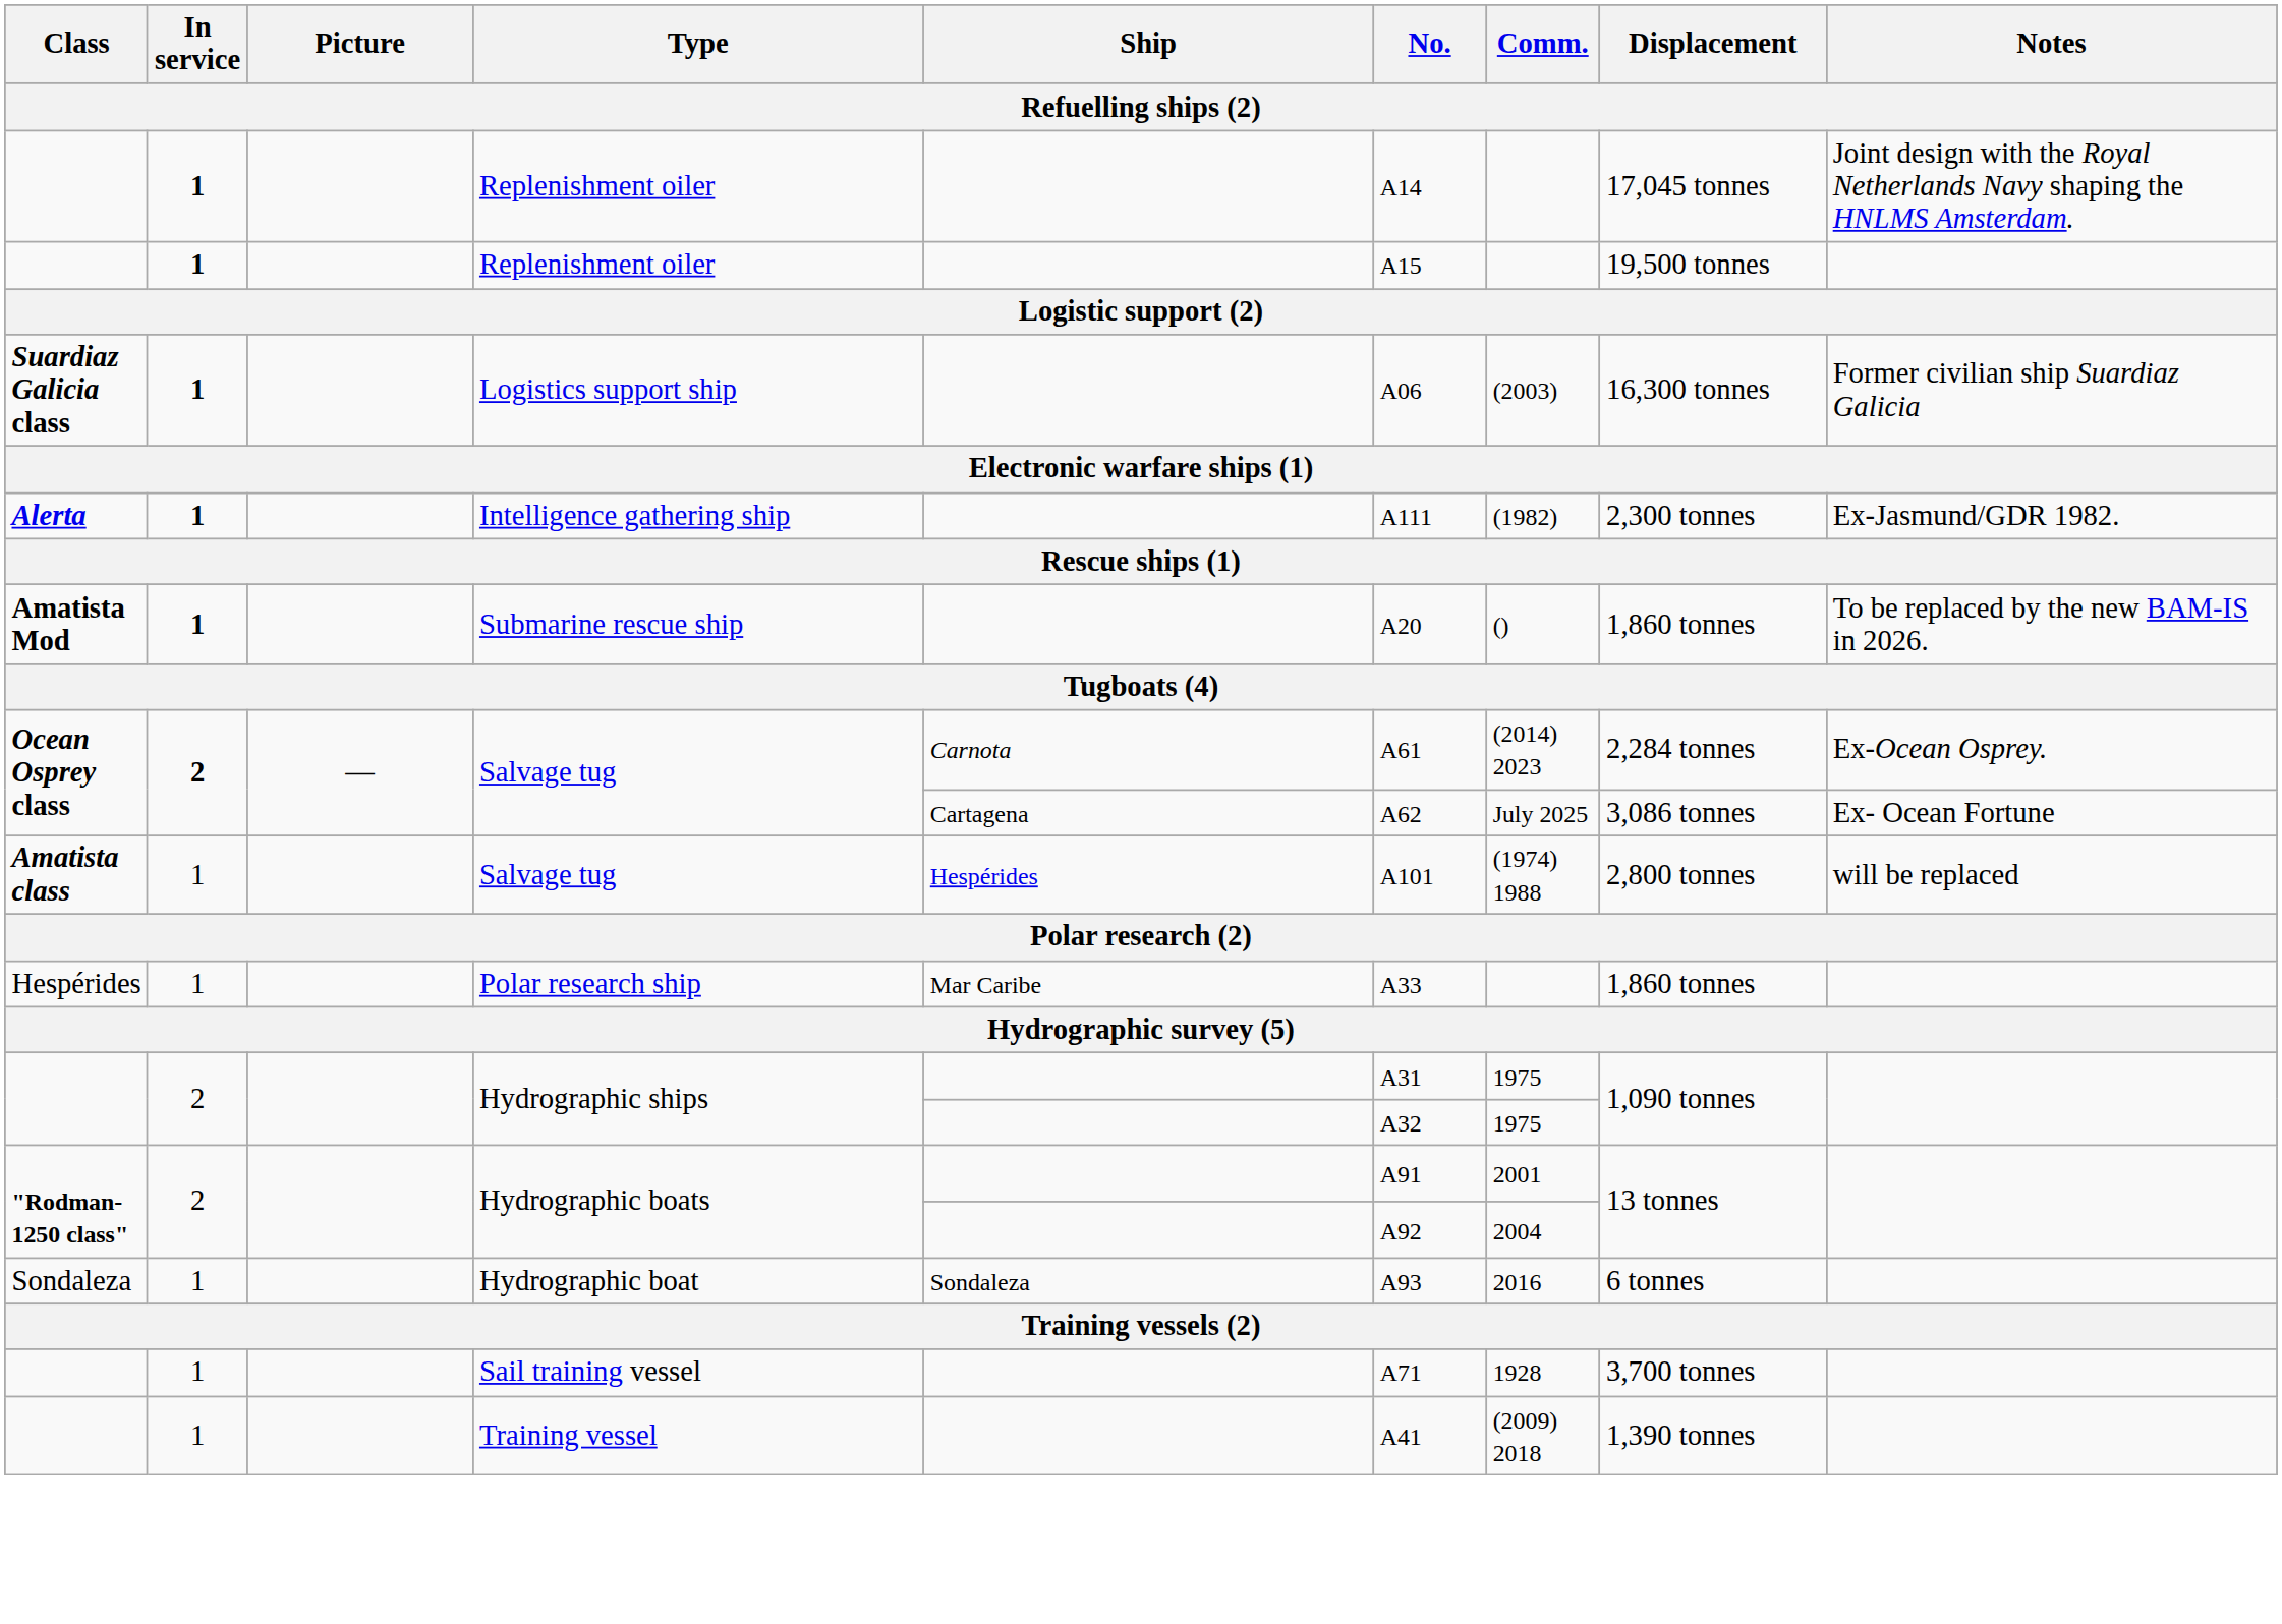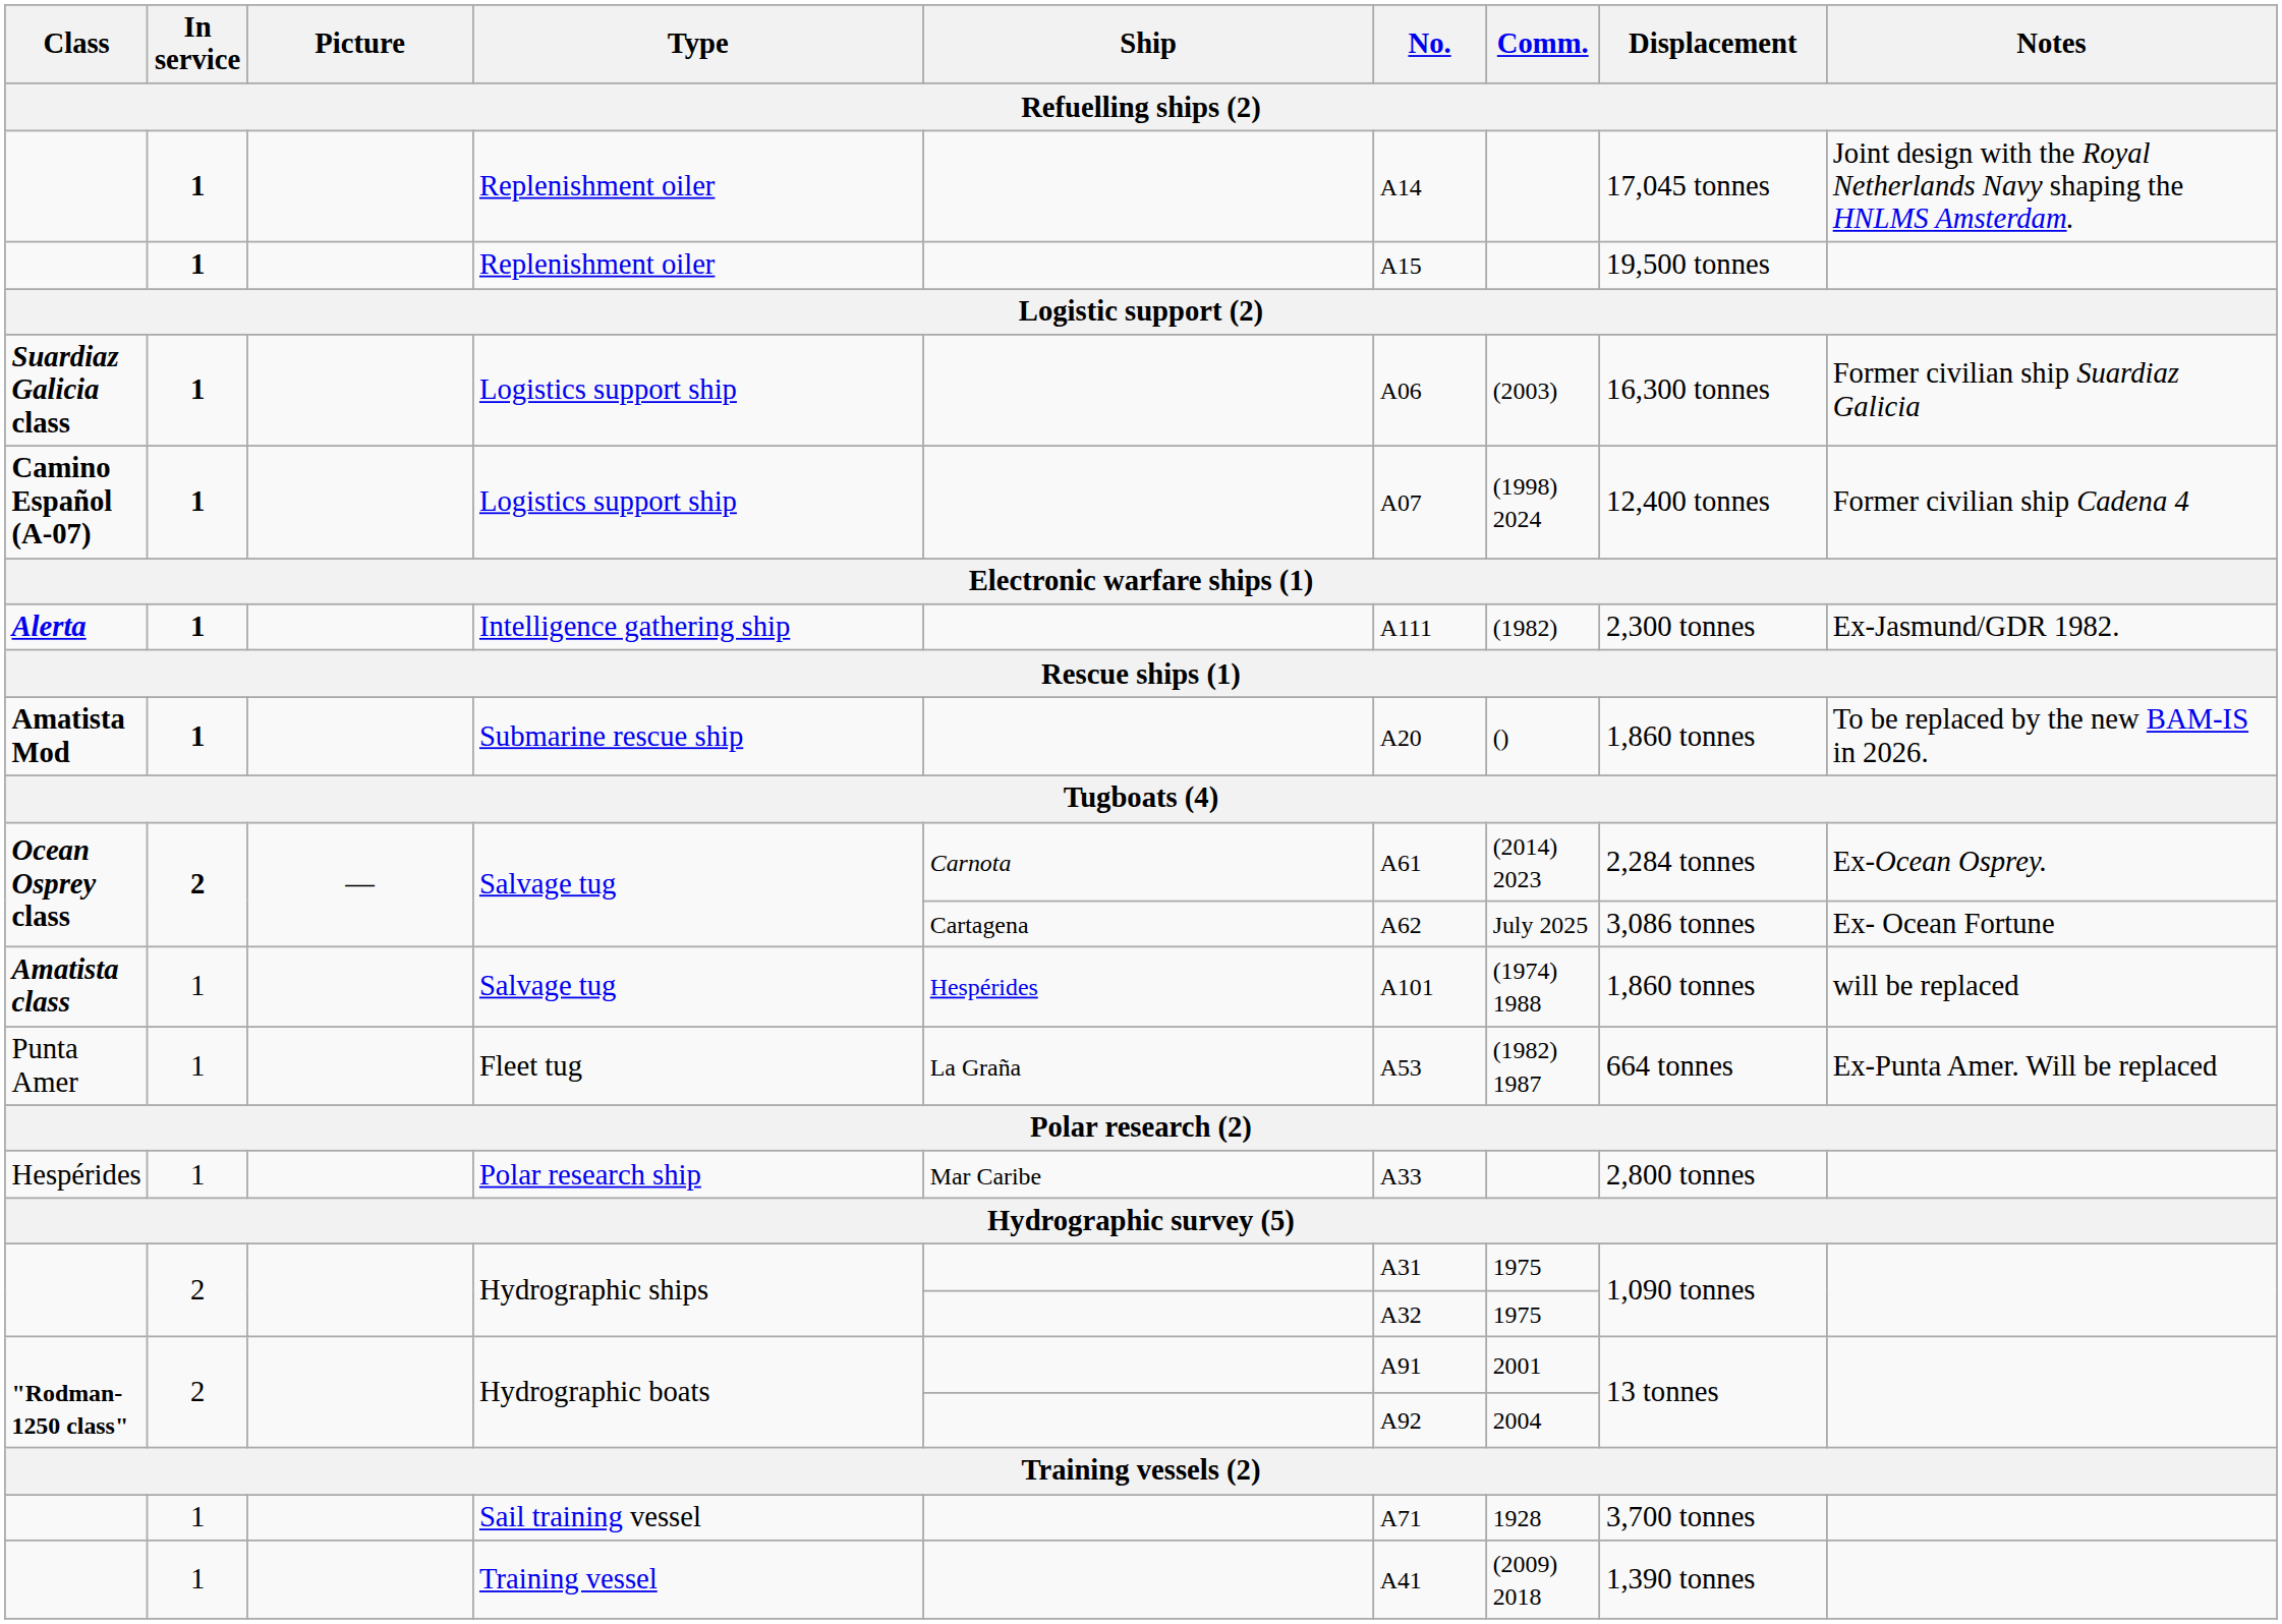+ row: Camino Español (A-07) | 1 | Logistics support ship | A07 | (1998) 2024 | 12,400 tonnes | Former civilian ship Cadena 4
Amatista class / Salvage tug | Displacement: 2,800 tonnes -> 1,860 tonnes
+ row: Punta Amer | 1 | Fleet tug | La Graña | A53 | (1982) 1987 | 664 tonnes | Ex-Punta Amer. Will be replaced
Polar research ship | Displacement: 1,860 tonnes -> 2,800 tonnes
- row: Sondaleza | 1 | Hydrographic boat | Sondaleza | A93 | 2016 | 6 tonnes
